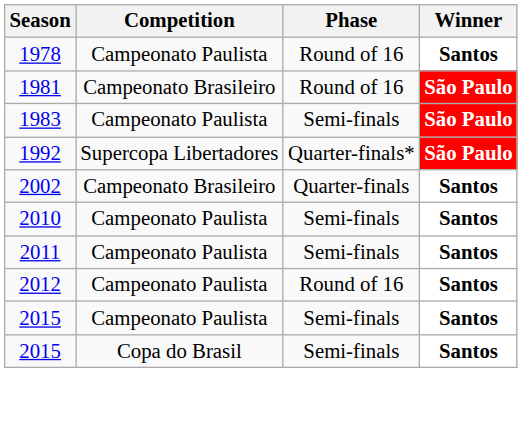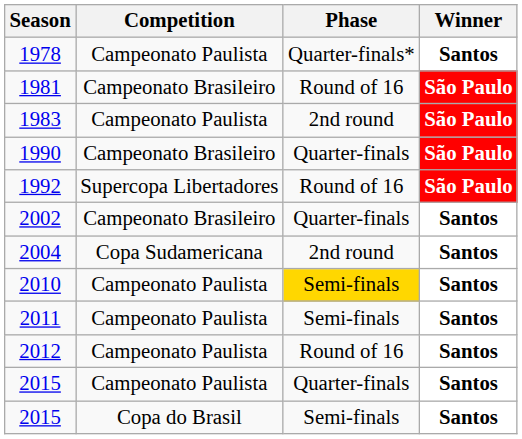1978 | Phase: Round of 16 -> Quarter-finals*
1983 | Phase: Semi-finals -> 2nd round
+ row: 1990 | Campeonato Brasileiro | Quarter-finals | São Paulo
1992 | Phase: Quarter-finals* -> Round of 16
+ row: 2004 | Copa Sudamericana | 2nd round | Santos
2010 | Phase: no background -> gold background
2015 / Campeonato Paulista | Phase: Semi-finals -> Quarter-finals
